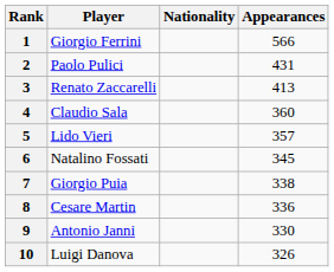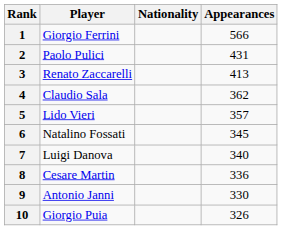4 | Appearances: 360 -> 362
7 | Player: Giorgio Puia -> Luigi Danova
7 | Appearances: 338 -> 340
10 | Player: Luigi Danova -> Giorgio Puia
